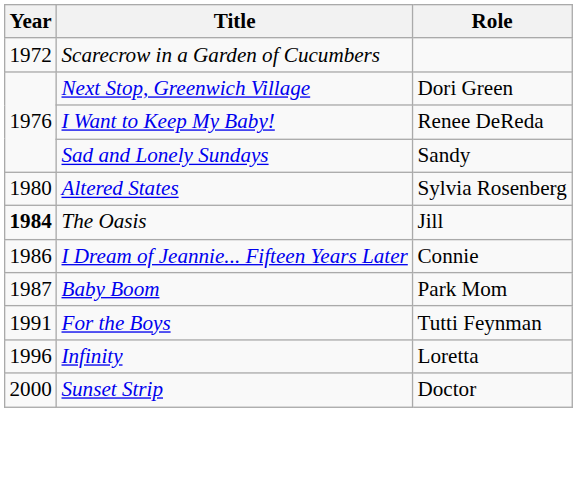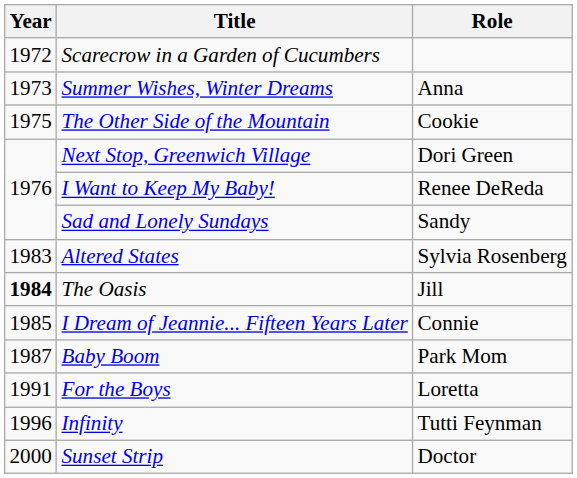+ row: 1973 | Summer Wishes, Winter Dreams | Anna
+ row: 1975 | The Other Side of the Mountain | Cookie
Altered States | Year: 1980 -> 1983
I Dream of Jeannie... Fifteen Years Later | Year: 1986 -> 1985
For the Boys | Role: Tutti Feynman -> Loretta
Infinity | Role: Loretta -> Tutti Feynman
